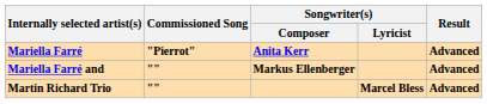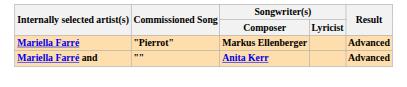Mariella Farré | Songwriter(s) / Composer: Anita Kerr -> Markus Ellenberger
Mariella Farré and | Songwriter(s) / Composer: Markus Ellenberger -> Anita Kerr
- row: Martin Richard Trio | "" | Marcel Bless | Advanced
